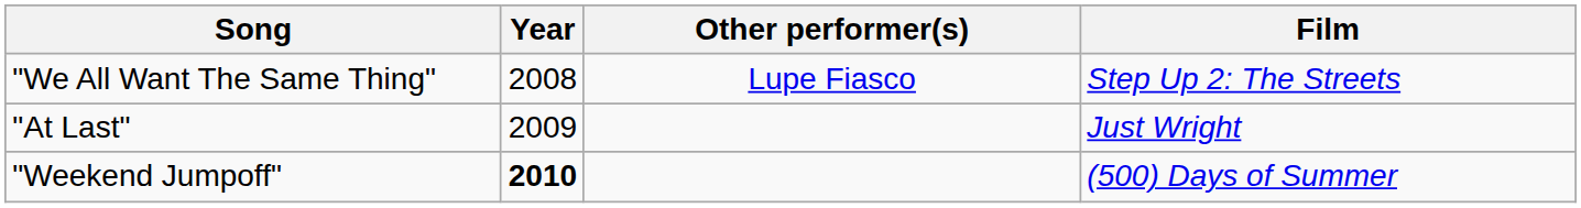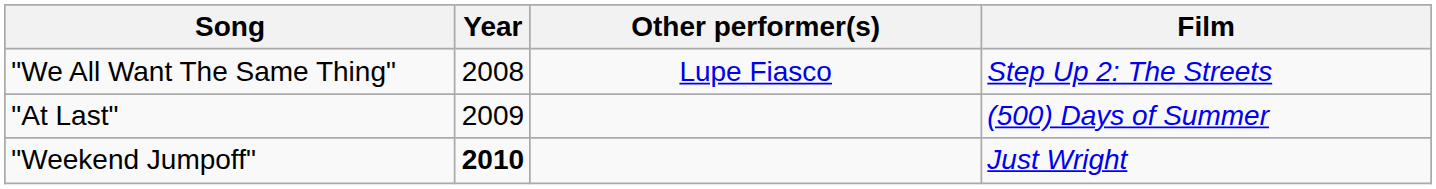"At Last" | Film: Just Wright -> (500) Days of Summer
"Weekend Jumpoff" | Film: (500) Days of Summer -> Just Wright
